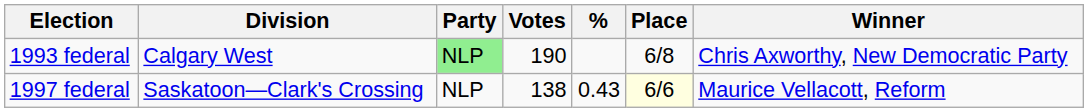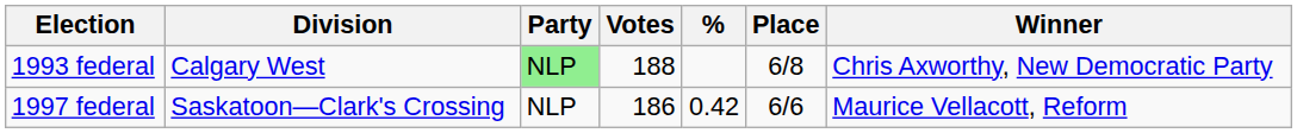1993 federal | Votes: 190 -> 188
1997 federal | Votes: 138 -> 186
1997 federal | %: 0.43 -> 0.42
1997 federal | Place: lightyellow background -> no background
